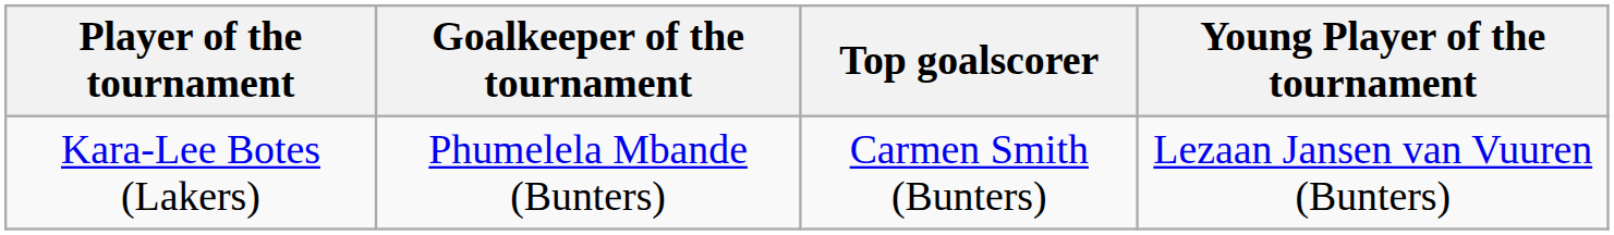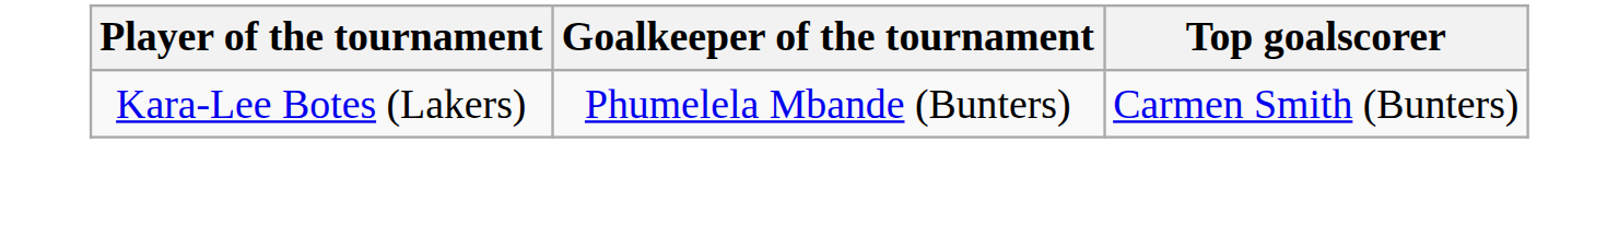- column: Young Player of the tournament | Lezaan Jansen van Vuuren (Bunters)
